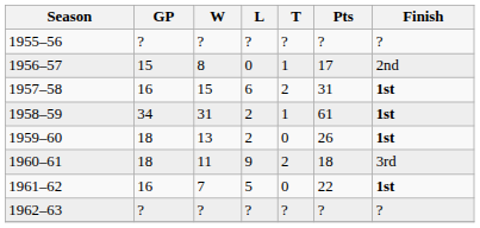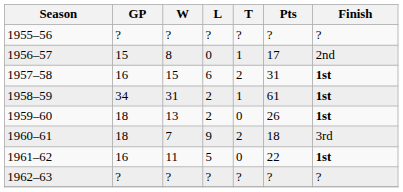1960–61 | W: 11 -> 7
1961–62 | W: 7 -> 11
